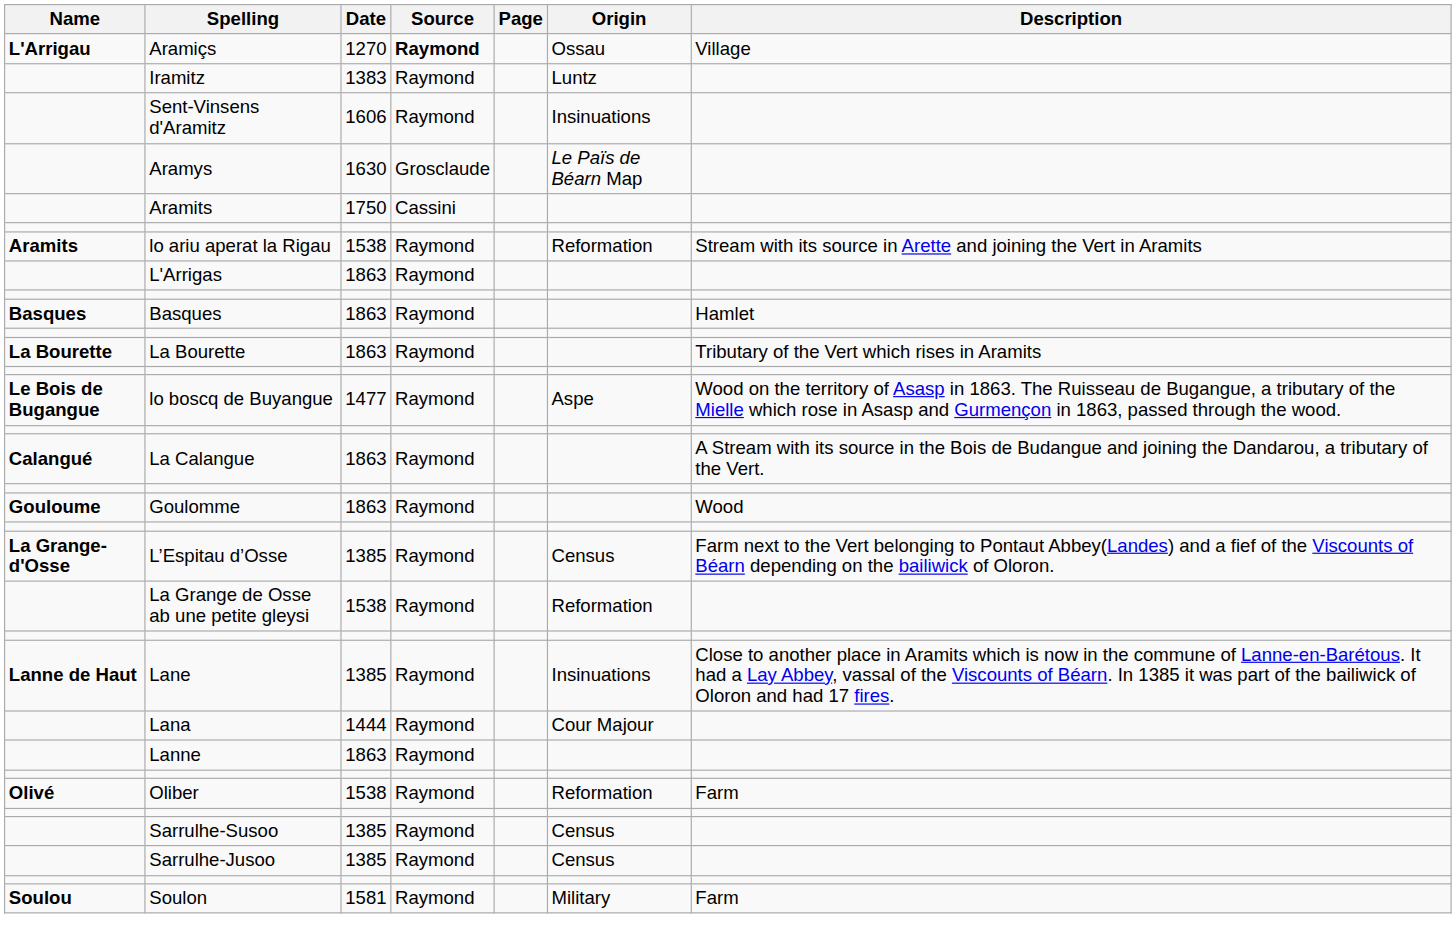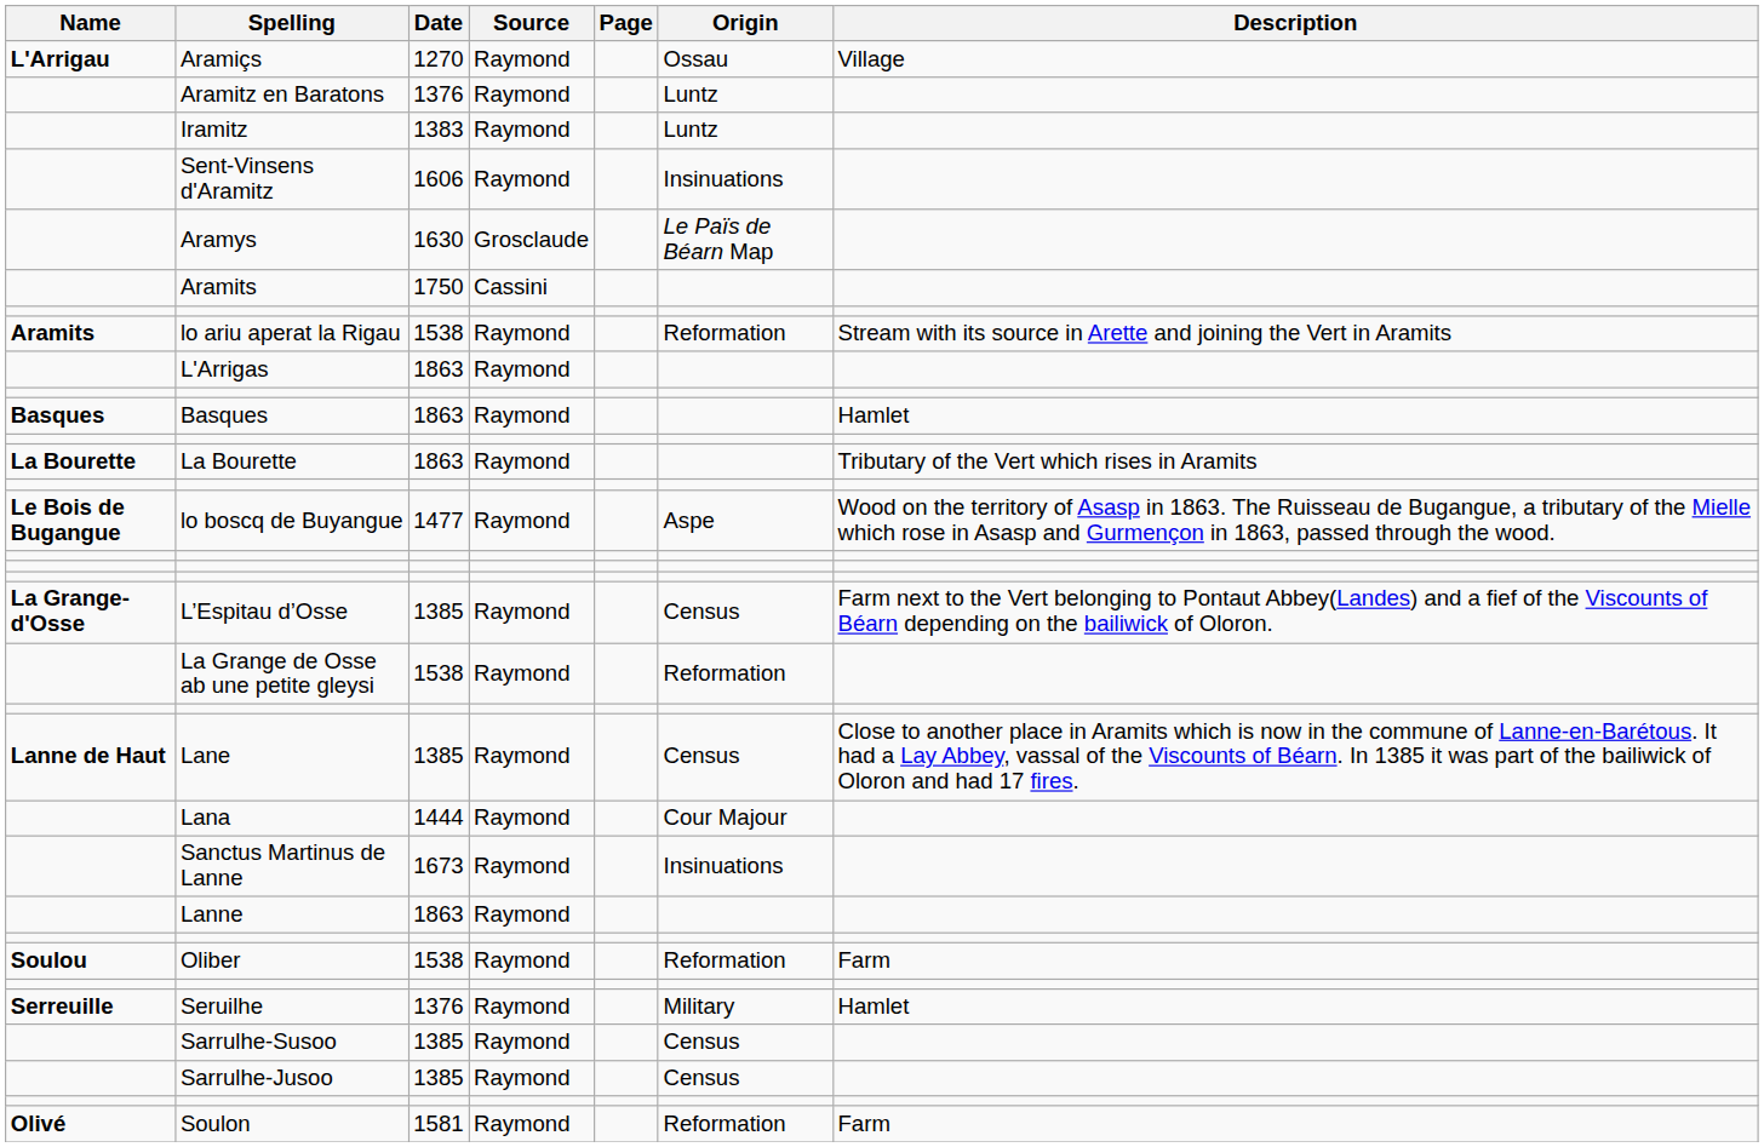Aramiçs | Source: bold -> normal
+ row: Aramitz en Baratons | 1376 | Raymond | Luntz
- row: Calangué | La Calangue | 1863 | Raymond | A Stream with its source in the Bois de Budangue and joining the Dandarou, a tributary of the Vert.
- row: Gouloume | Goulomme | 1863 | Raymond | Wood
Lane | Origin: Insinuations -> Census
+ row: Sanctus Martinus de Lanne | 1673 | Raymond | Insinuations
Oliber | Name: Olivé -> Soulou
+ row: Serreuille | Seruilhe | 1376 | Raymond | Military | Hamlet
Soulon | Name: Soulou -> Olivé
Soulon | Origin: Military -> Reformation
